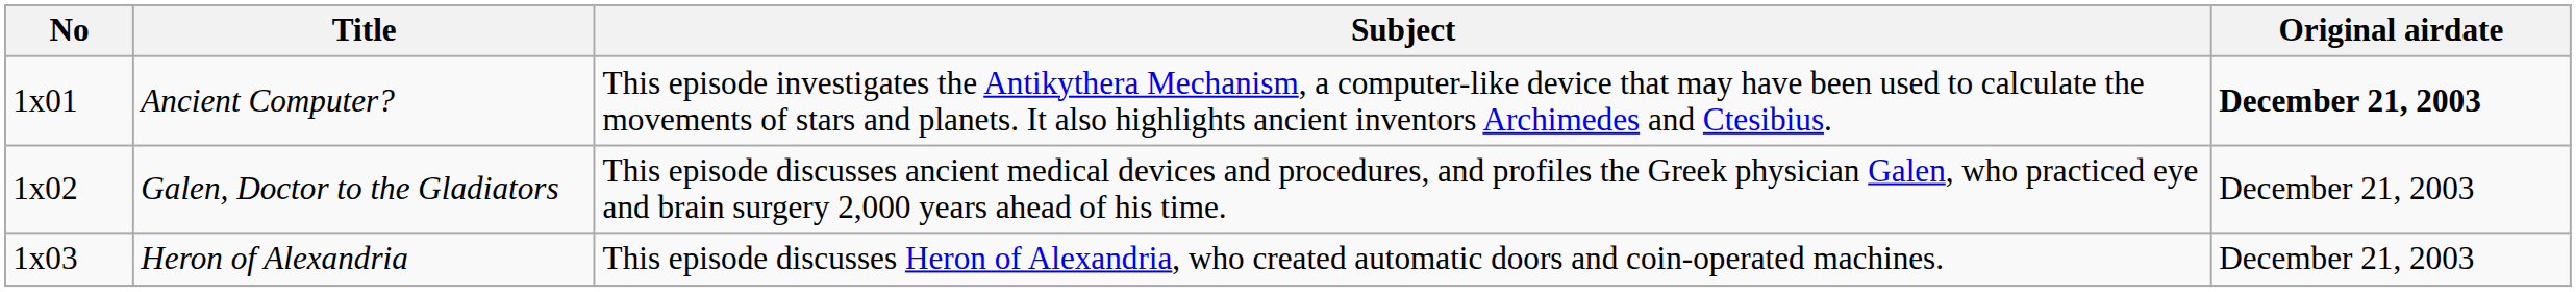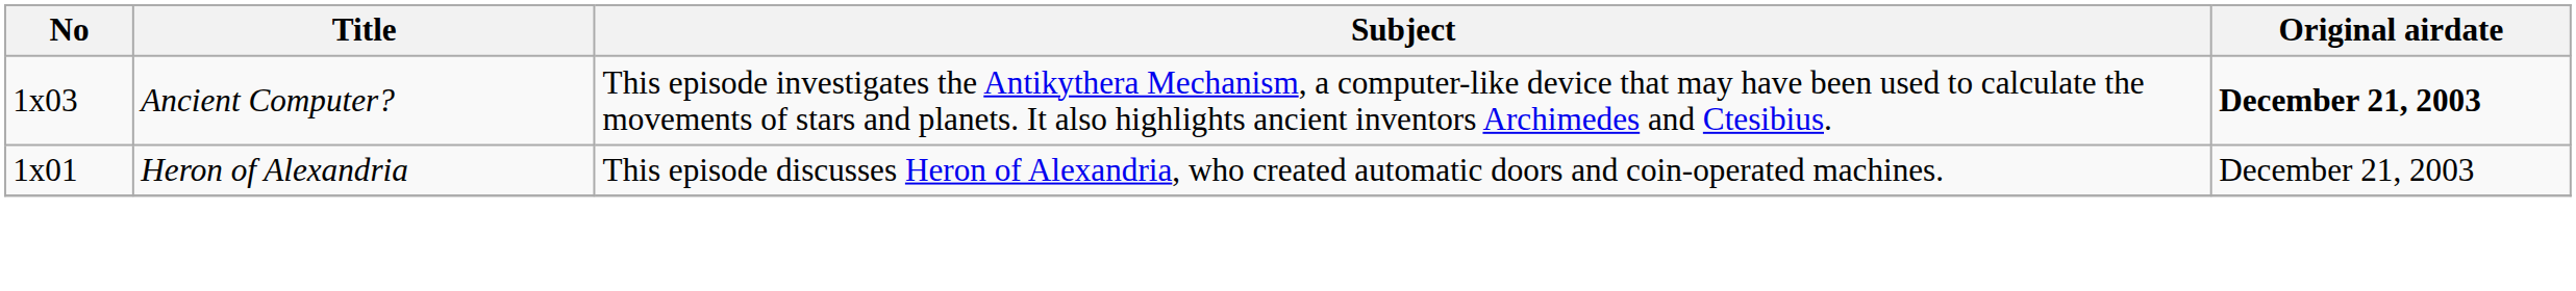Ancient Computer? | No: 1x01 -> 1x03
- row: 1x02 | Galen, Doctor to the Gladiators | This episode discusses ancient medical devices and procedures, and profiles the Greek physician Galen, who practiced eye and brain surgery 2,000 years ahead of his time. | December 21, 2003
Heron of Alexandria | No: 1x03 -> 1x01
